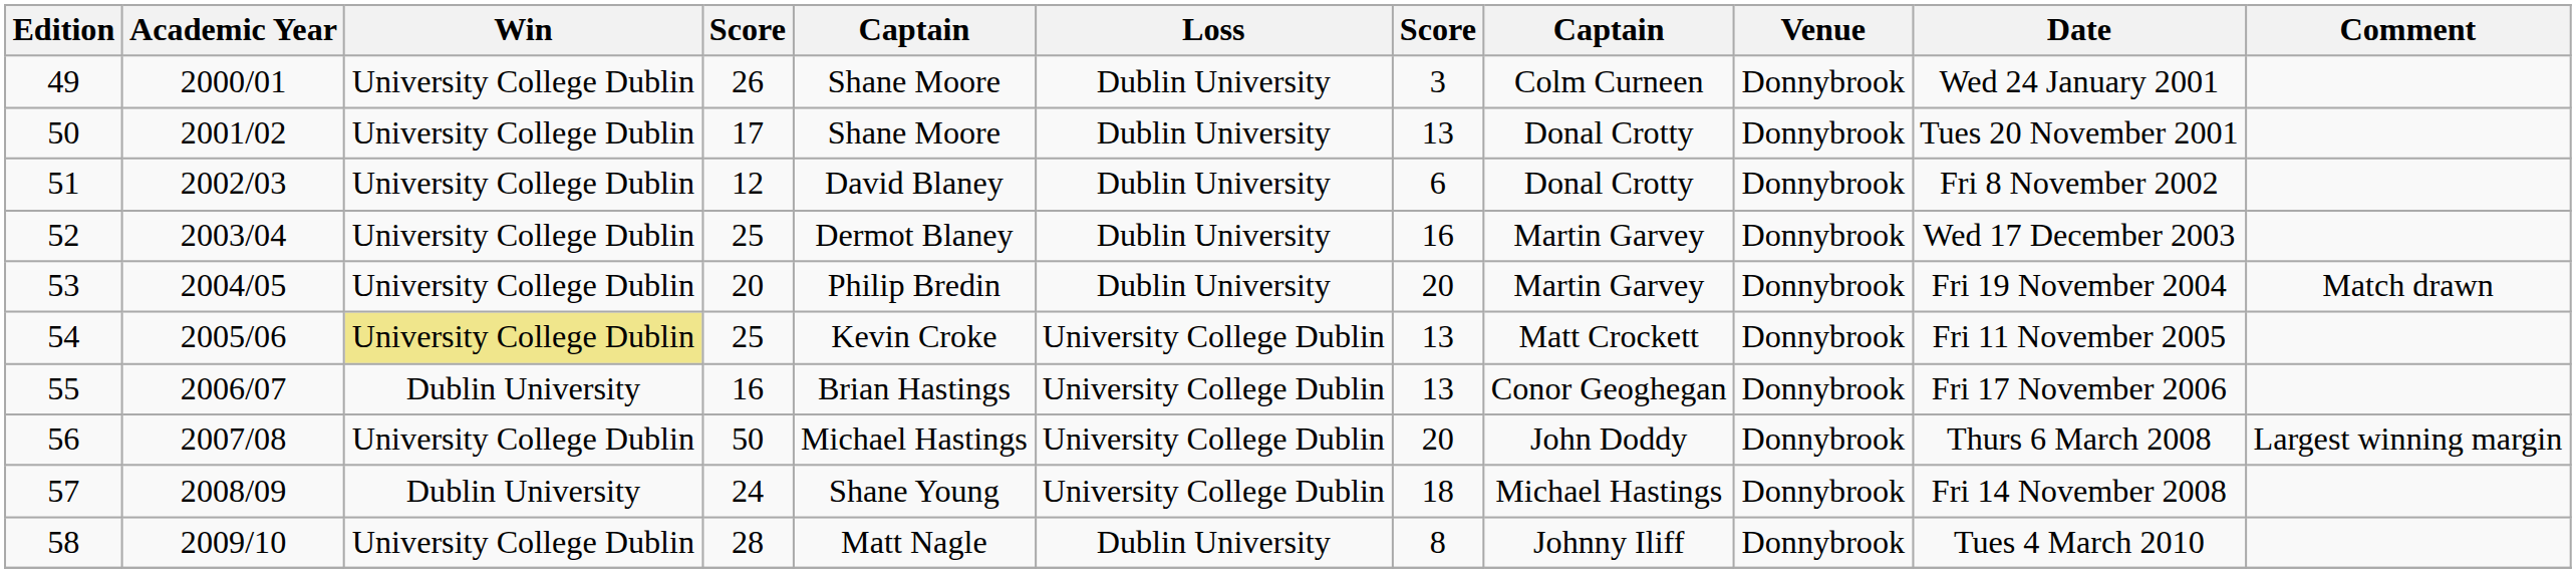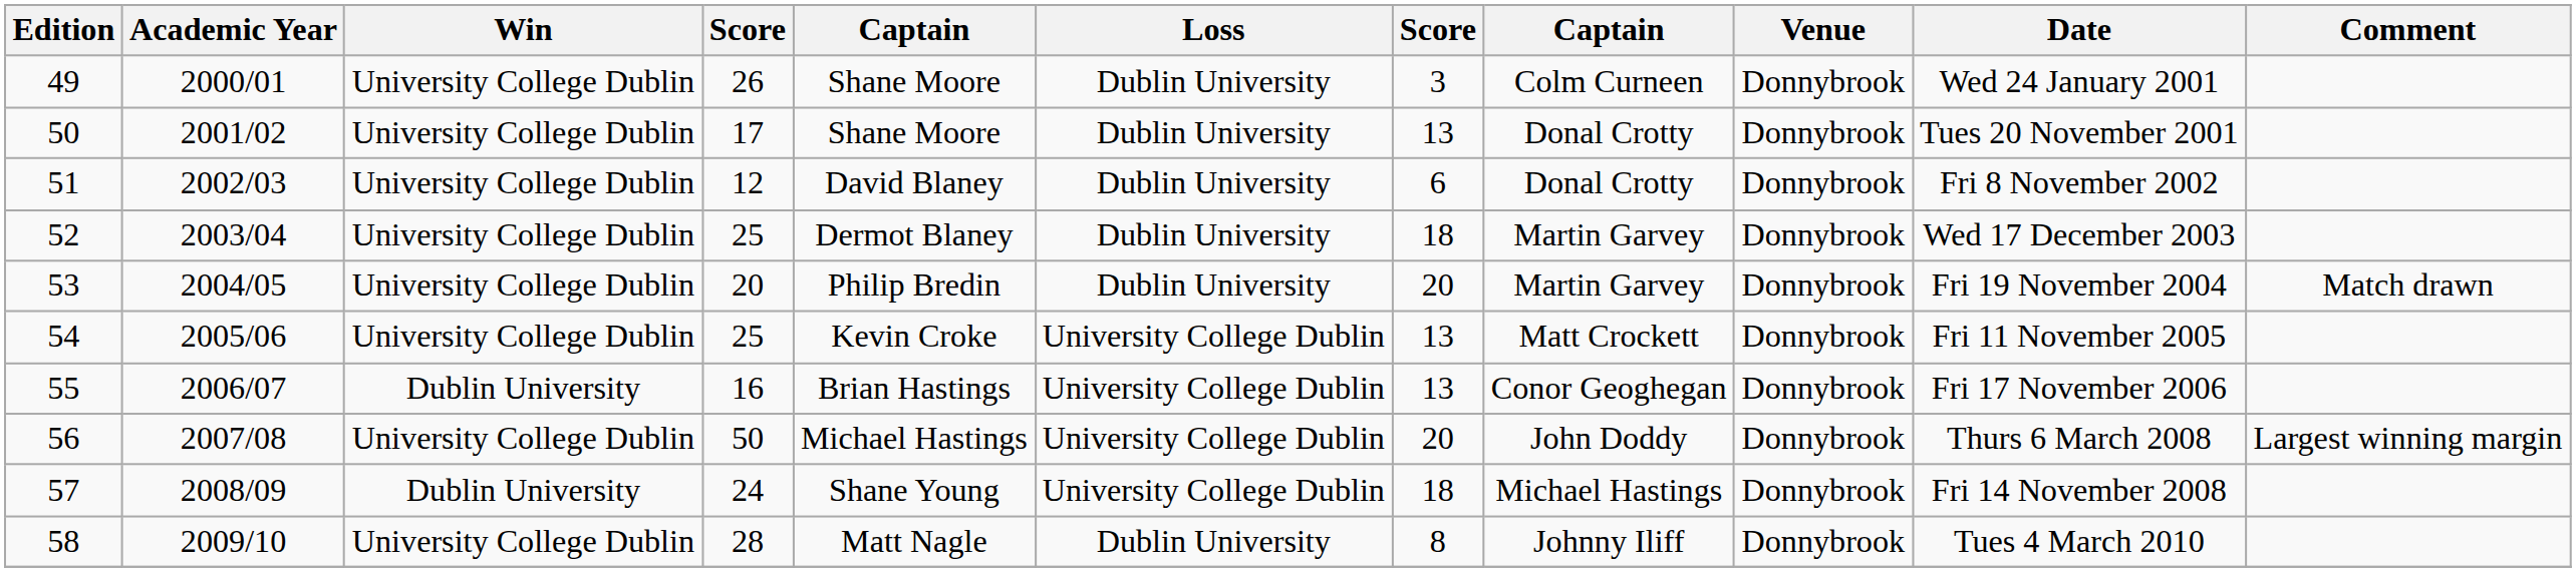52 | column 7: 16 -> 18
54 | Win: khaki background -> no background
